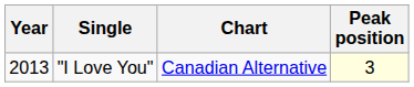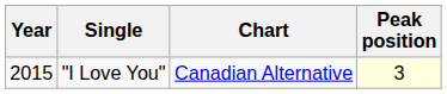"I Love You" | Year: 2013 -> 2015
